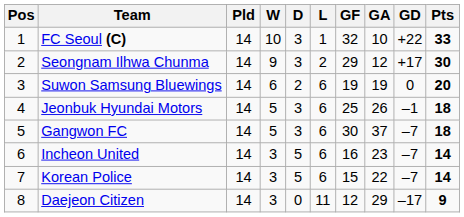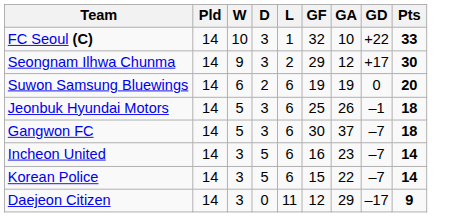- column: Pos | 1 | 2 | 3 | 4 | 5 | 6 | 7 | 8
